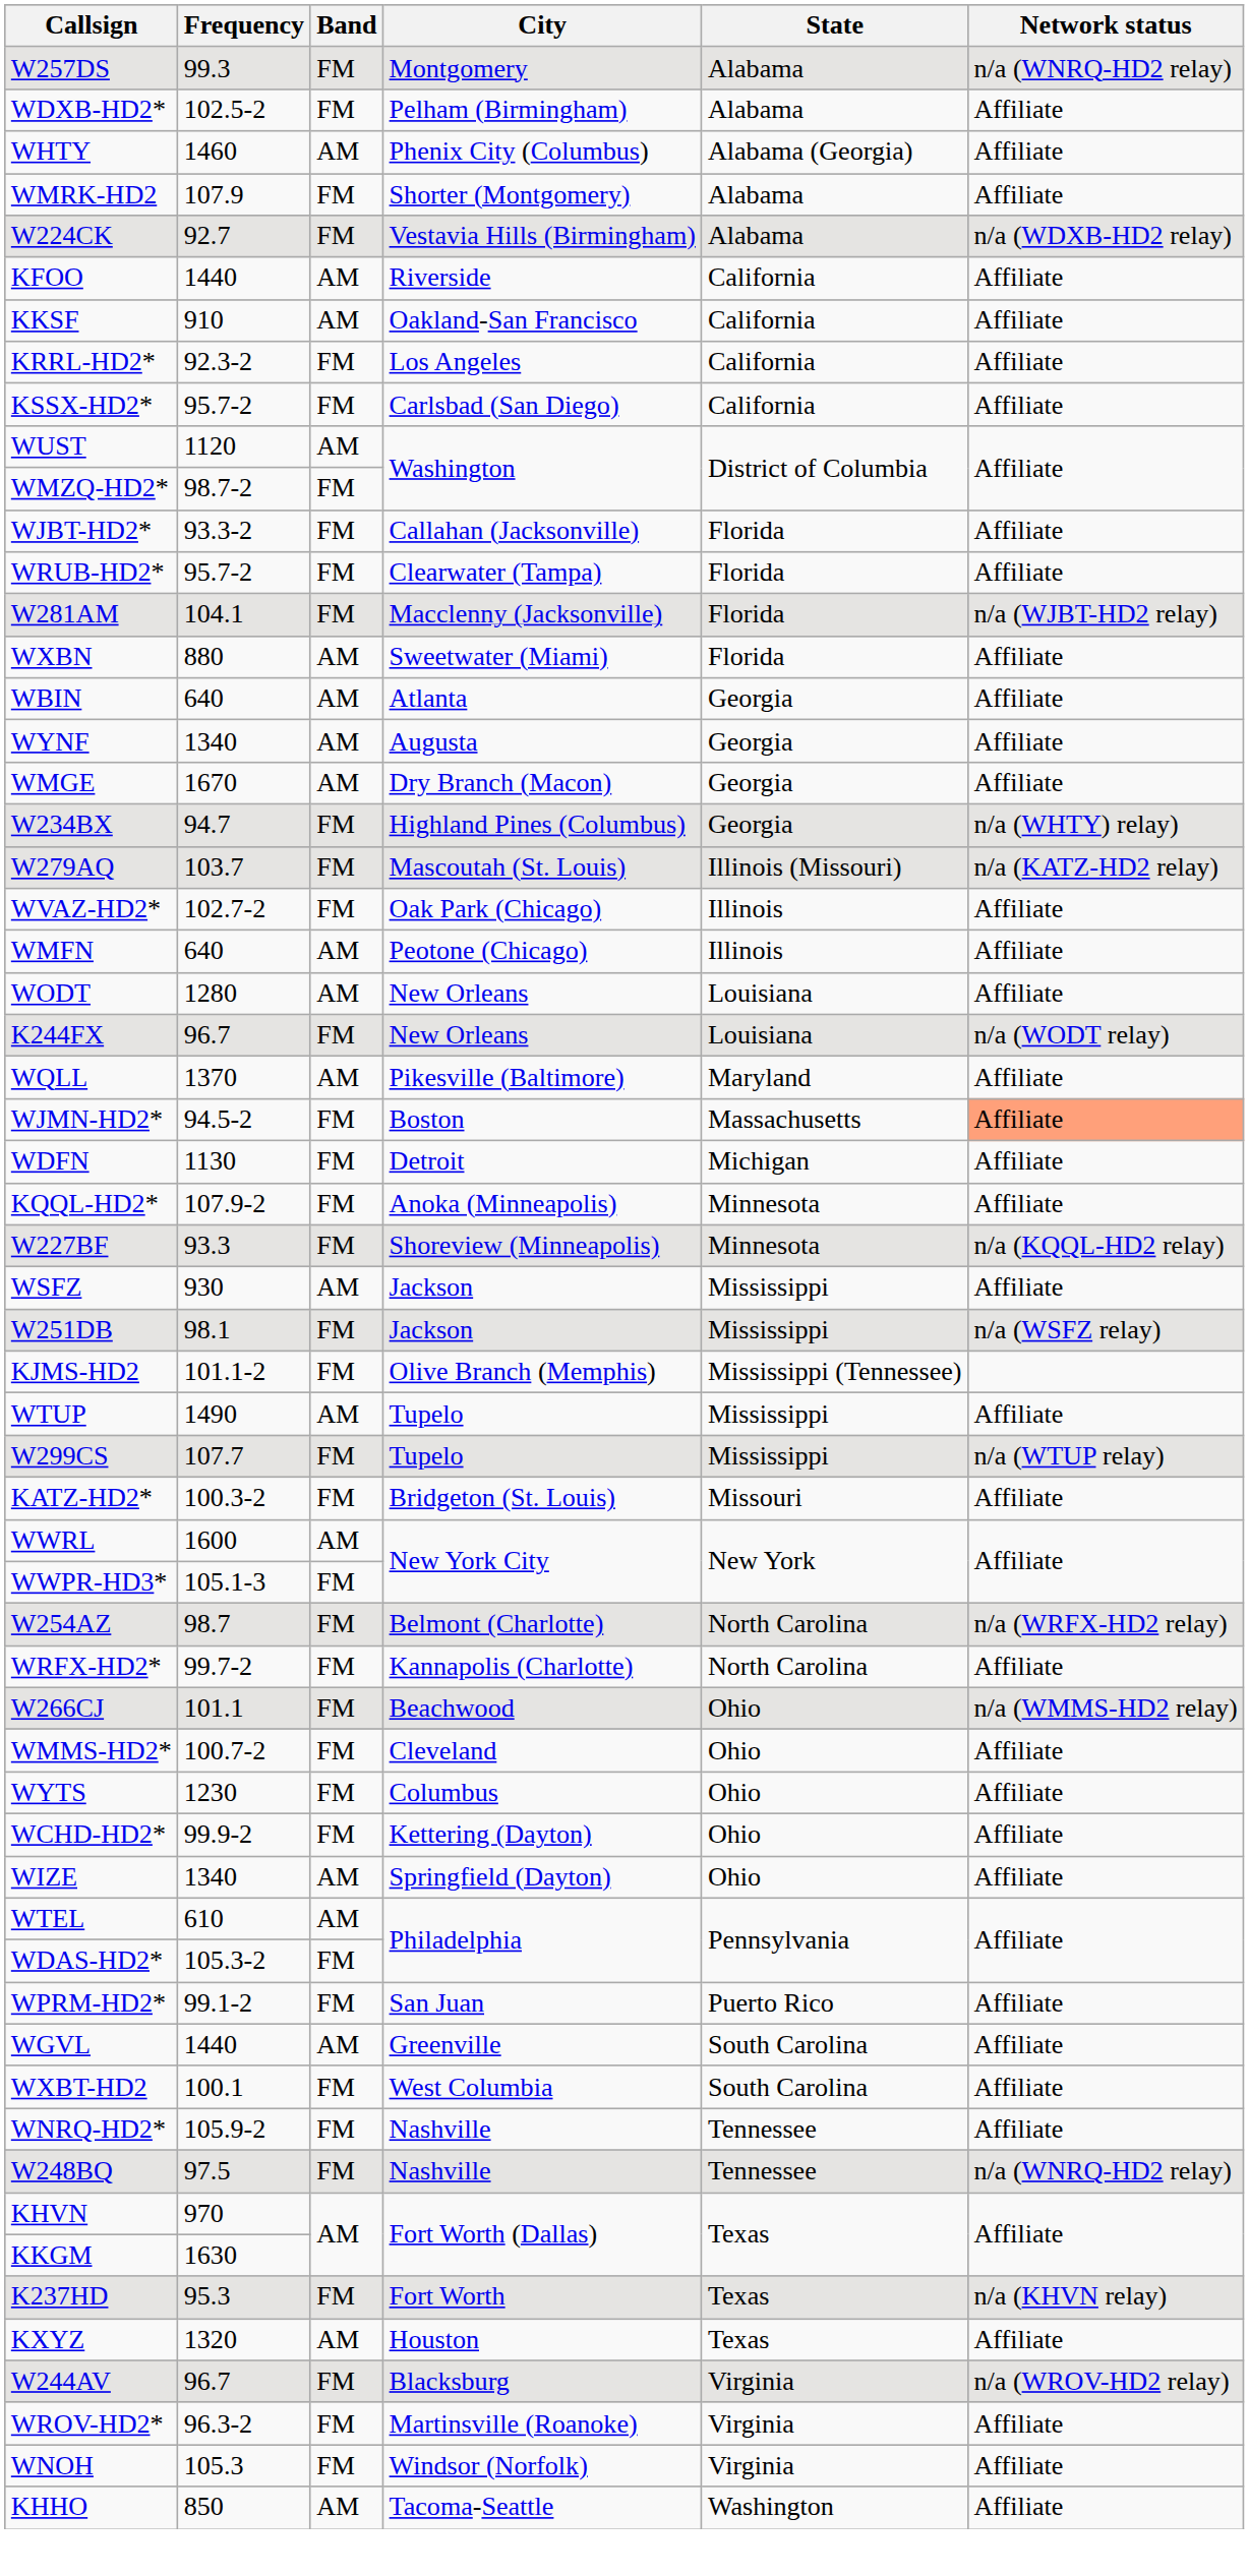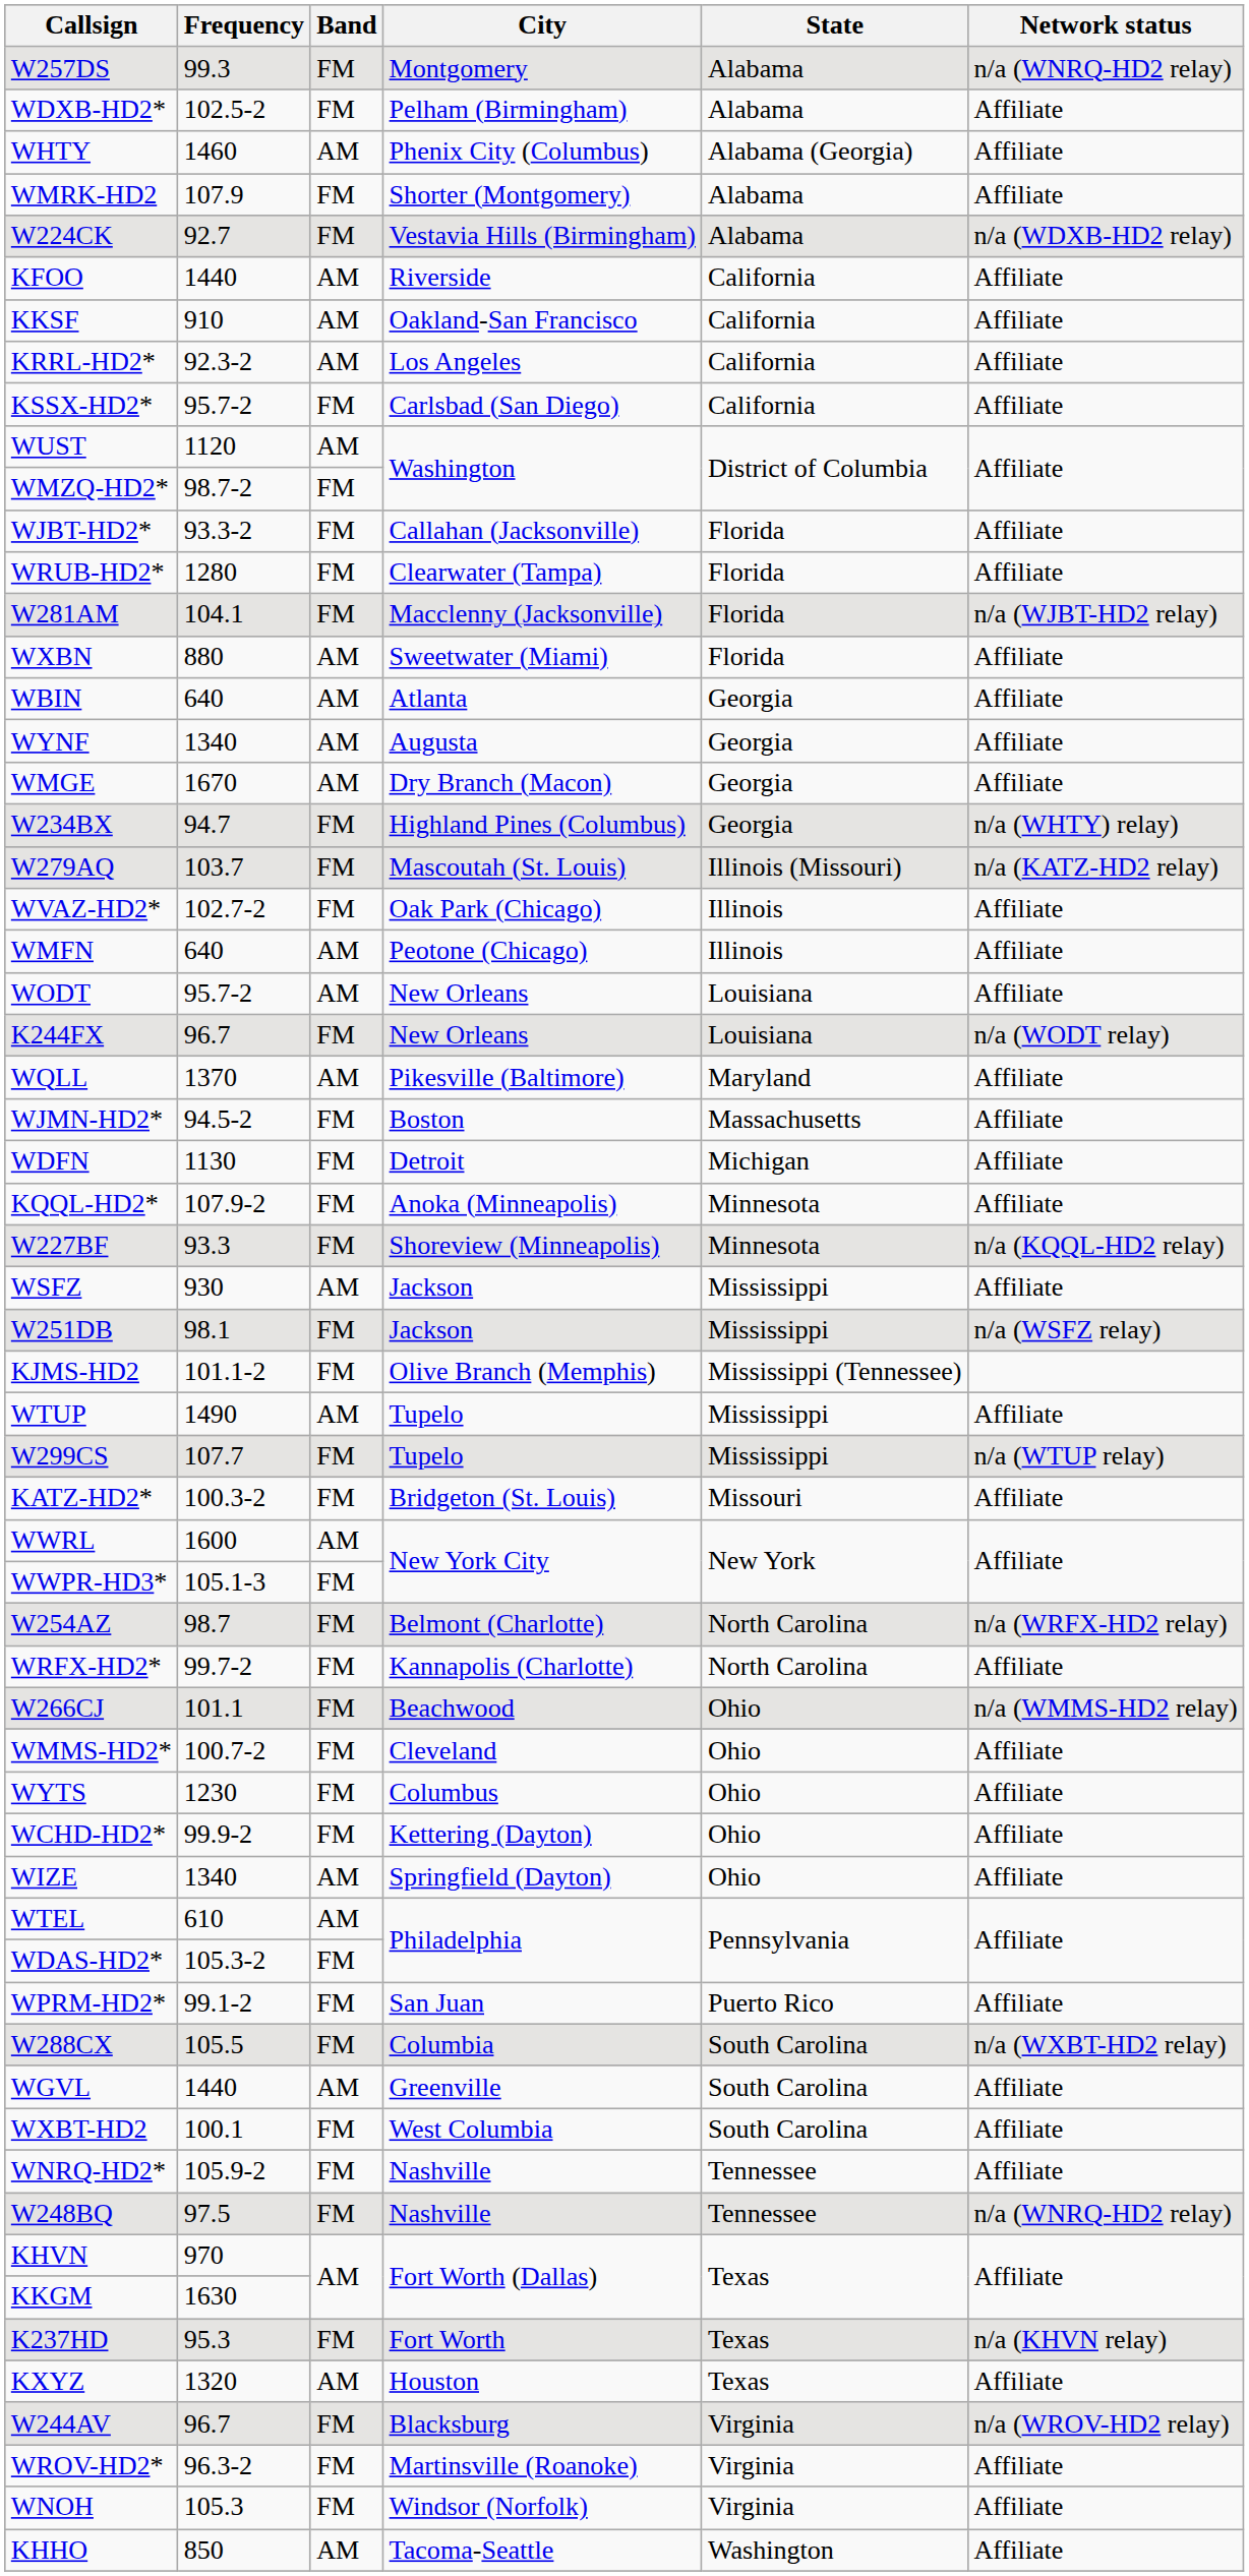KRRL-HD2* | Band: FM -> AM
WRUB-HD2* | Frequency: 95.7-2 -> 1280
WODT | Frequency: 1280 -> 95.7-2
WJMN-HD2* | Network status: lightsalmon background -> no background
+ row: W288CX | 105.5 | FM | Columbia | South Carolina | n/a (WXBT-HD2 relay)
